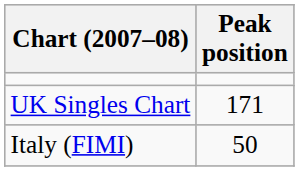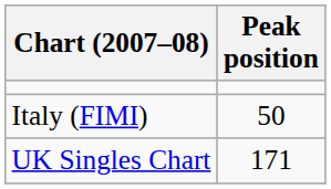rows swapped: Italy (FIMI) <-> UK Singles Chart
